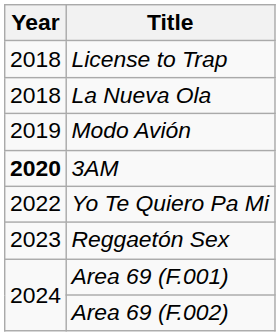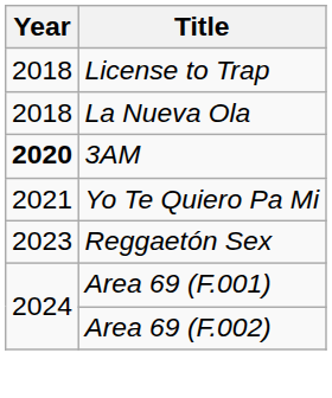- row: 2019 | Modo Avión
Yo Te Quiero Pa Mi | Year: 2022 -> 2021
